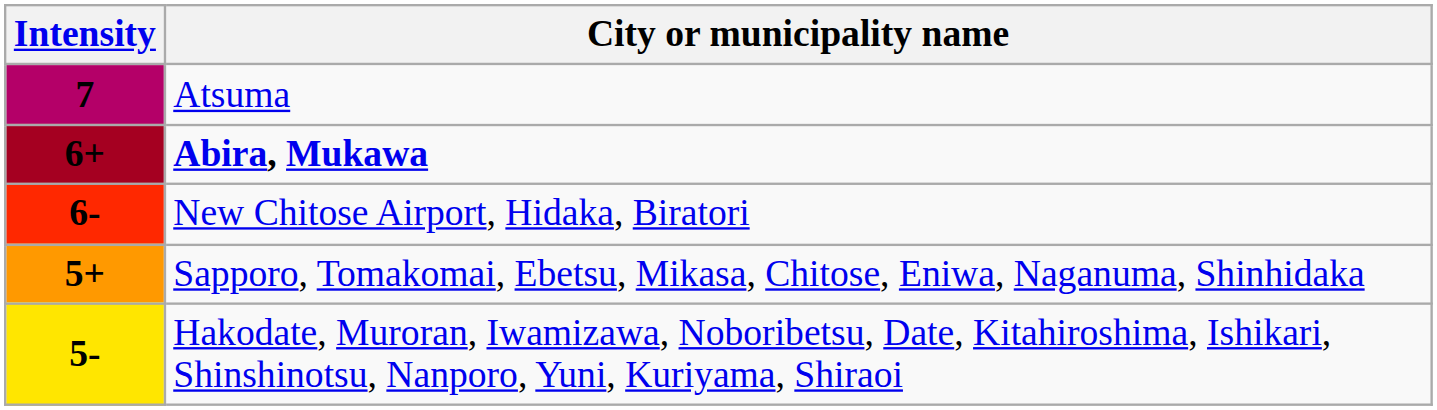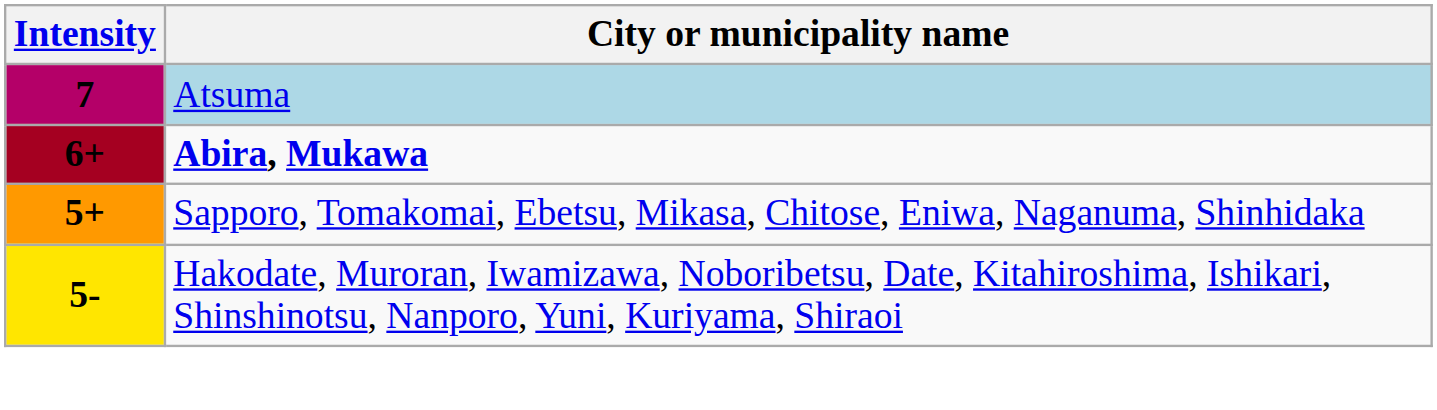7 | City or municipality name: no background -> lightblue background
- row: 6- | New Chitose Airport, Hidaka, Biratori
